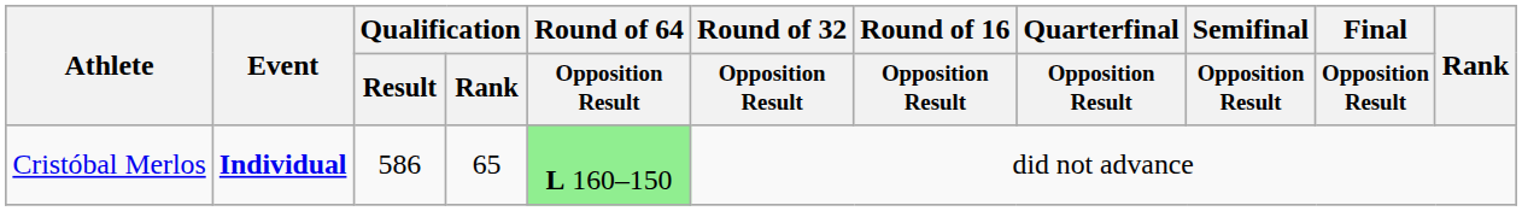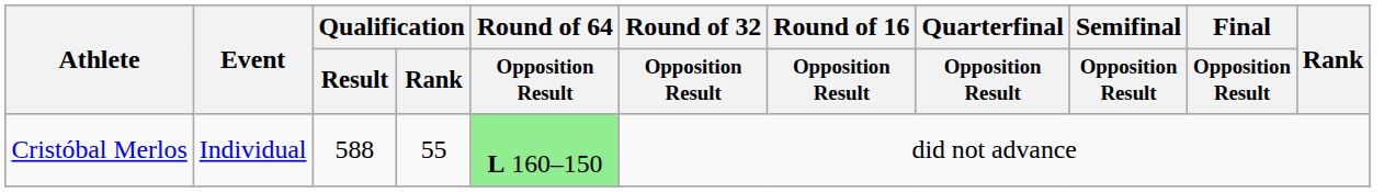Cristóbal Merlos | Event: bold -> normal
Cristóbal Merlos | Qualification / Result: 586 -> 588
Cristóbal Merlos | Qualification / Rank: 65 -> 55
